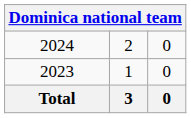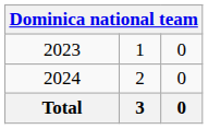rows swapped: 2023 <-> 2024
